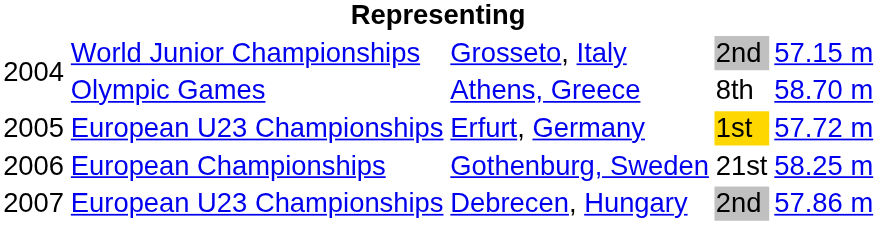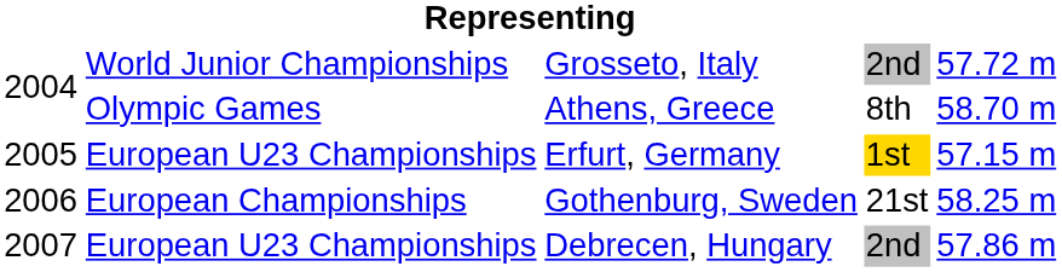Grosseto, Italy | column 5: 57.15 m -> 57.72 m
Erfurt, Germany | column 5: 57.72 m -> 57.15 m
